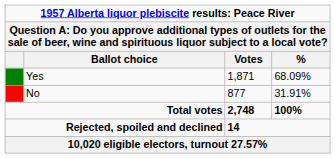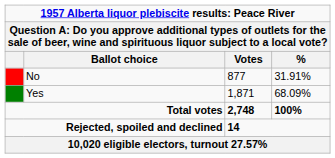rows swapped: Yes <-> No
